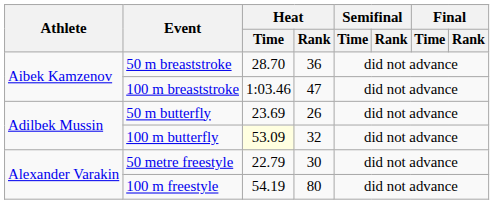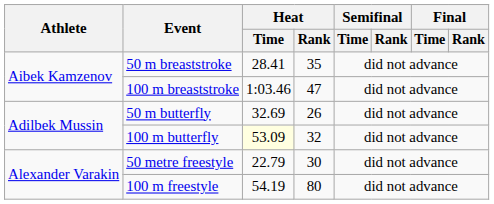50 m breaststroke | Heat / Time: 28.70 -> 28.41
50 m breaststroke | Heat / Rank: 36 -> 35
50 m butterfly | Heat / Time: 23.69 -> 32.69
